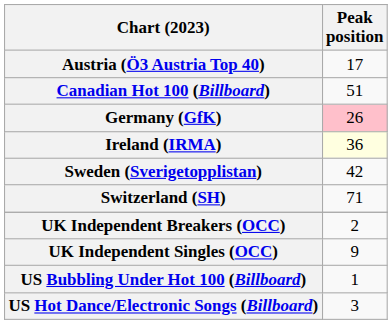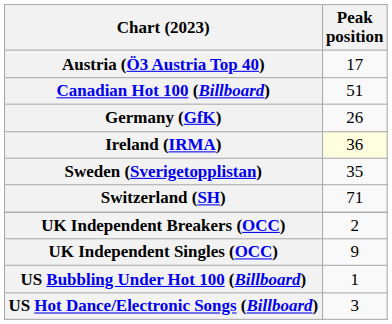Germany (GfK) | Peak position: pink background -> no background
Sweden (Sverigetopplistan) | Peak position: 42 -> 35
